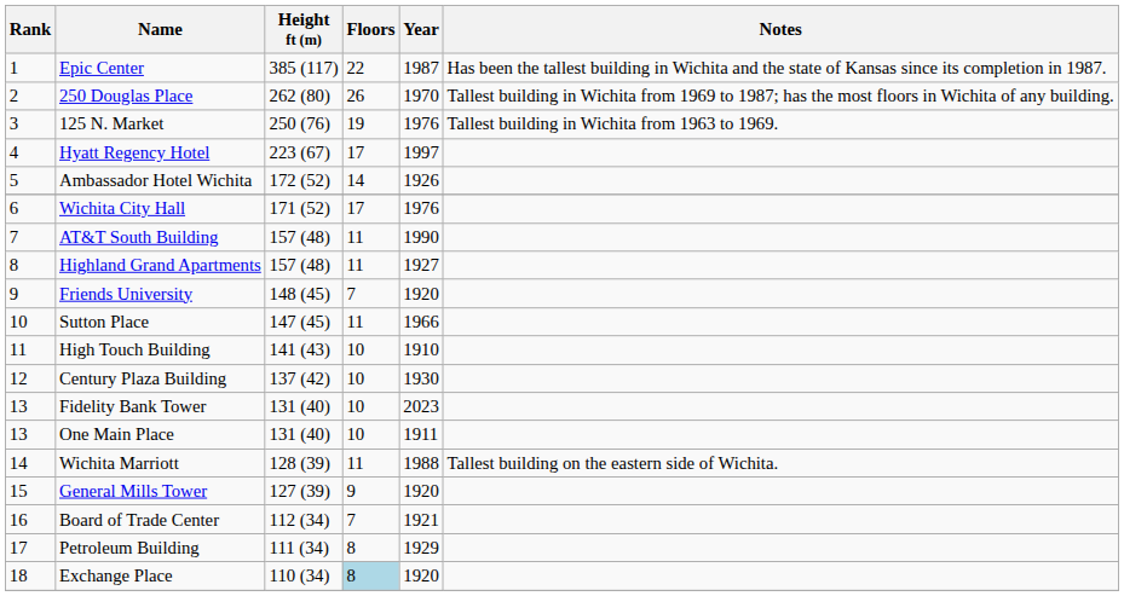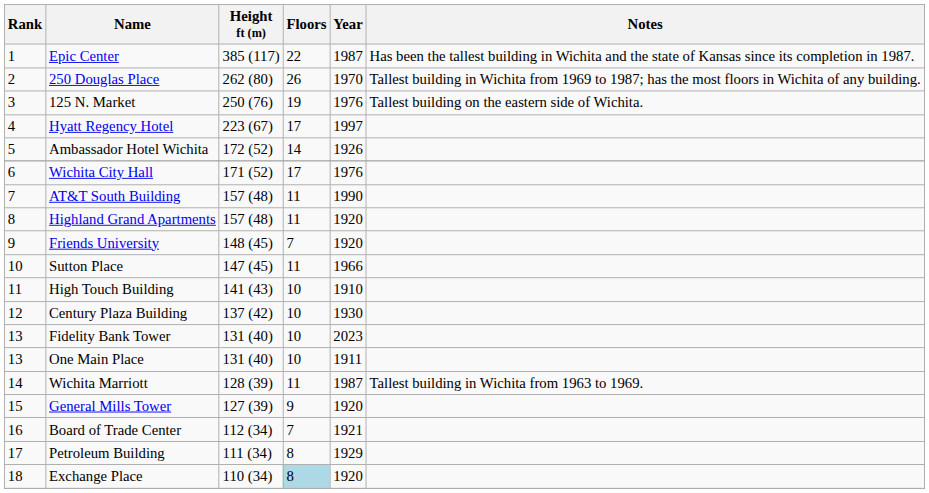125 N. Market | Notes: Tallest building in Wichita from 1963 to 1969. -> Tallest building on the eastern side of Wichita.
Highland Grand Apartments | Year: 1927 -> 1920
Wichita Marriott | Year: 1988 -> 1987
Wichita Marriott | Notes: Tallest building on the eastern side of Wichita. -> Tallest building in Wichita from 1963 to 1969.
